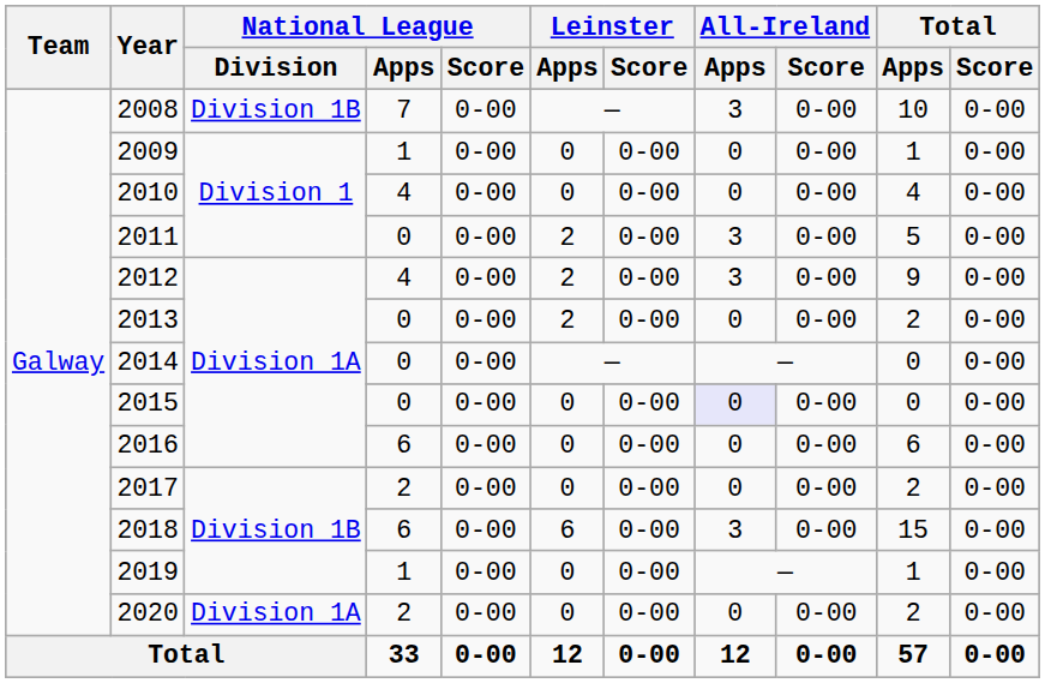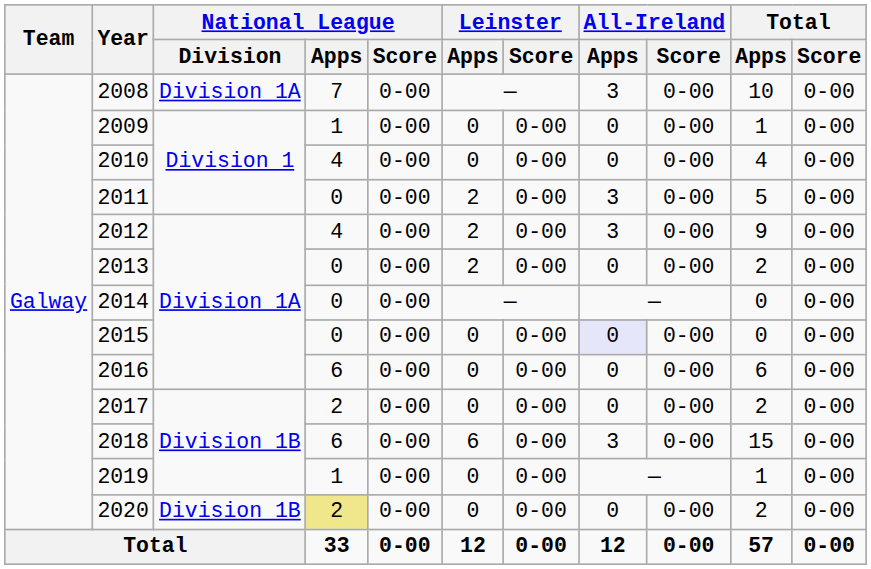2008 | National League / Division: Division 1B -> Division 1A
2020 | National League / Division: Division 1A -> Division 1B
2020 | National League / Apps: no background -> khaki background
